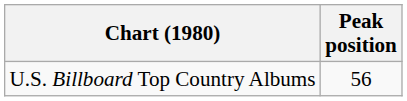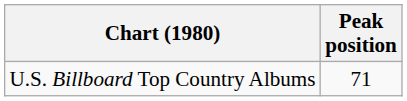U.S. Billboard Top Country Albums | Peak position: 56 -> 71
